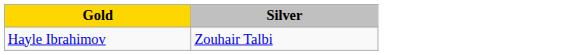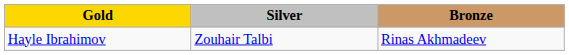+ column: Bronze | Rinas Akhmadeev
